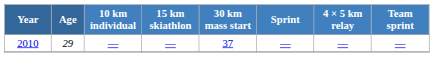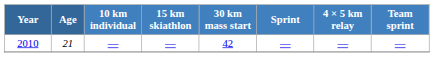2010 | Age: 29 -> 21
2010 | 30 km mass start: 37 -> 42
